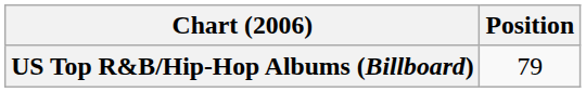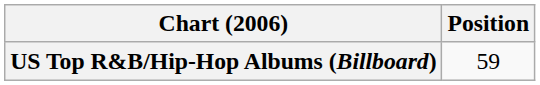US Top R&B/Hip-Hop Albums (Billboard) | Position: 79 -> 59
